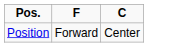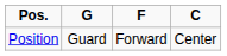+ column: G | Guard
